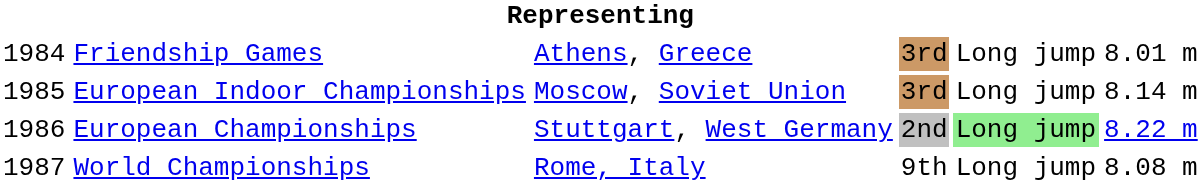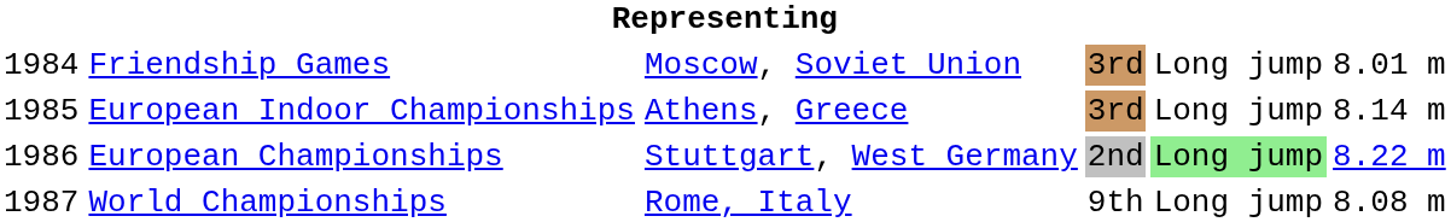Friendship Games | column 3: Athens, Greece -> Moscow, Soviet Union
European Indoor Championships | column 3: Moscow, Soviet Union -> Athens, Greece
